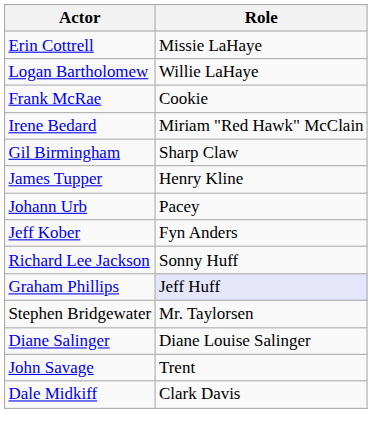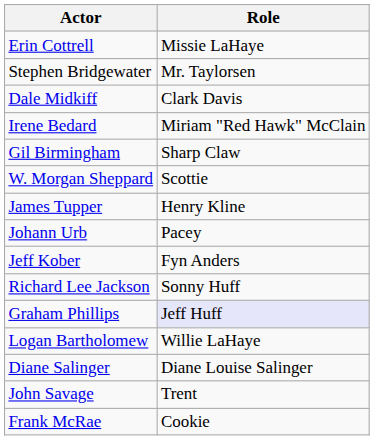rows swapped: Logan Bartholomew <-> Stephen Bridgewater
rows swapped: Frank McRae <-> Dale Midkiff
+ row: W. Morgan Sheppard | Scottie
